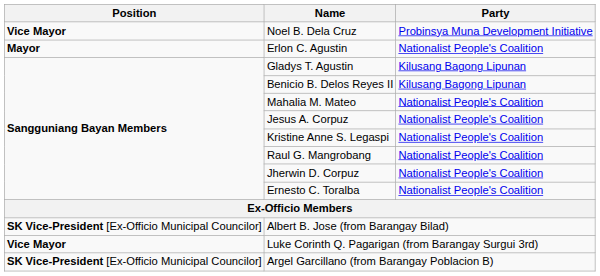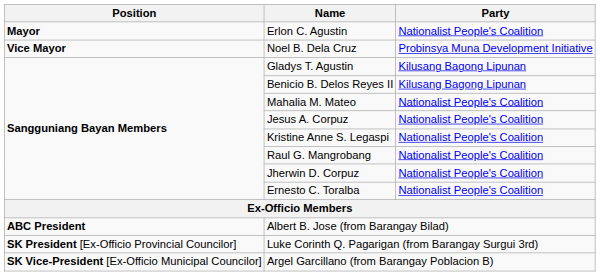rows swapped: Erlon C. Agustin <-> Noel B. Dela Cruz
Albert B. Jose (from Barangay Bilad) | Position: SK Vice-President [Ex-Officio Municipal Councilor] -> ABC President
Luke Corinth Q. Pagarigan (from Barangay Surgui 3rd) | Position: Vice Mayor -> SK President [Ex-Officio Provincial Councilor]
